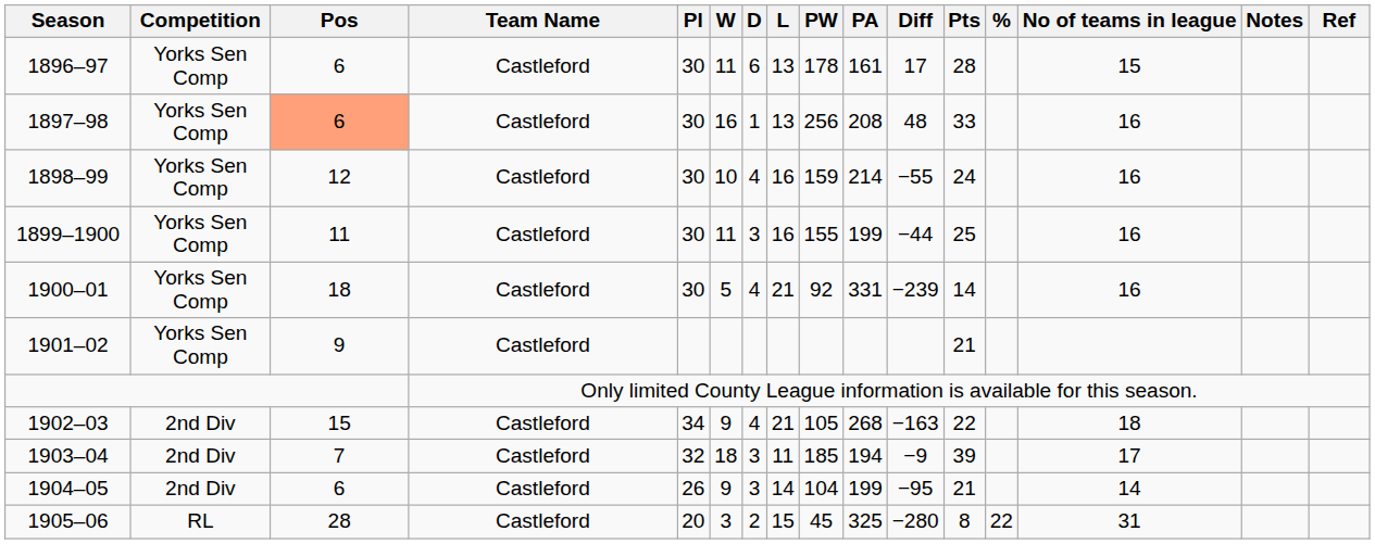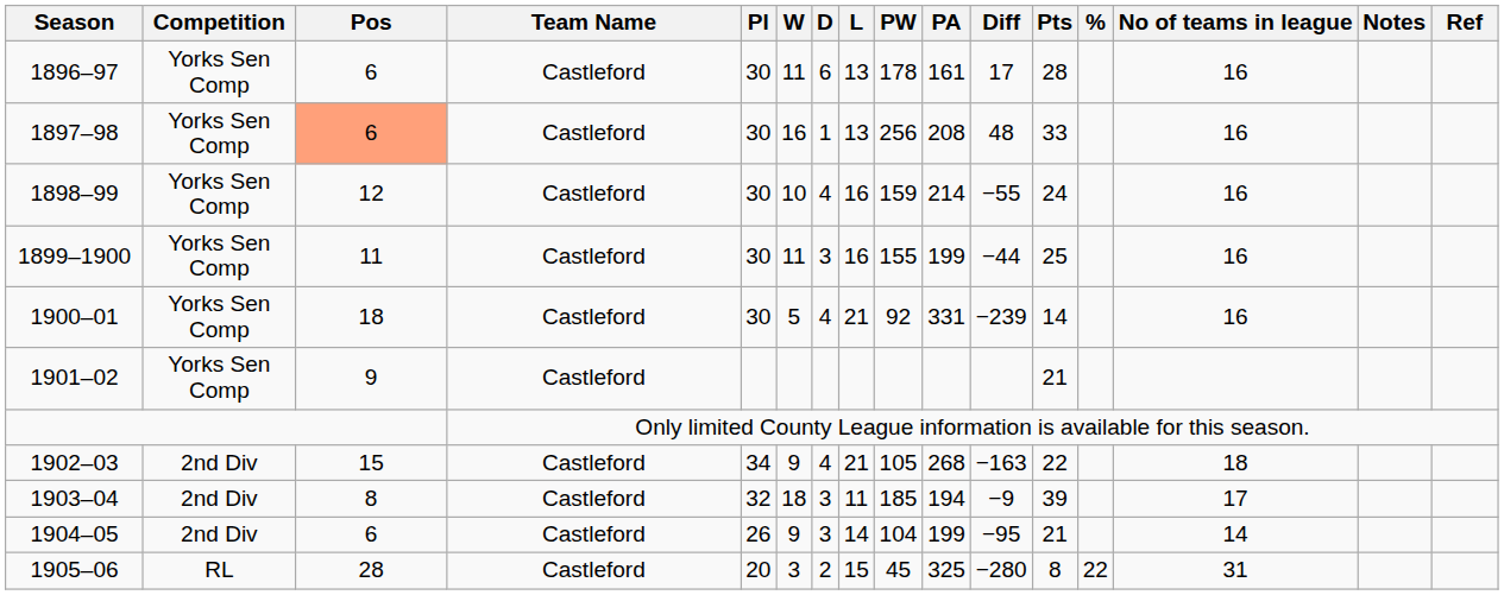1896–97 | No of teams in league: 15 -> 16
1903–04 | Pos: 7 -> 8
